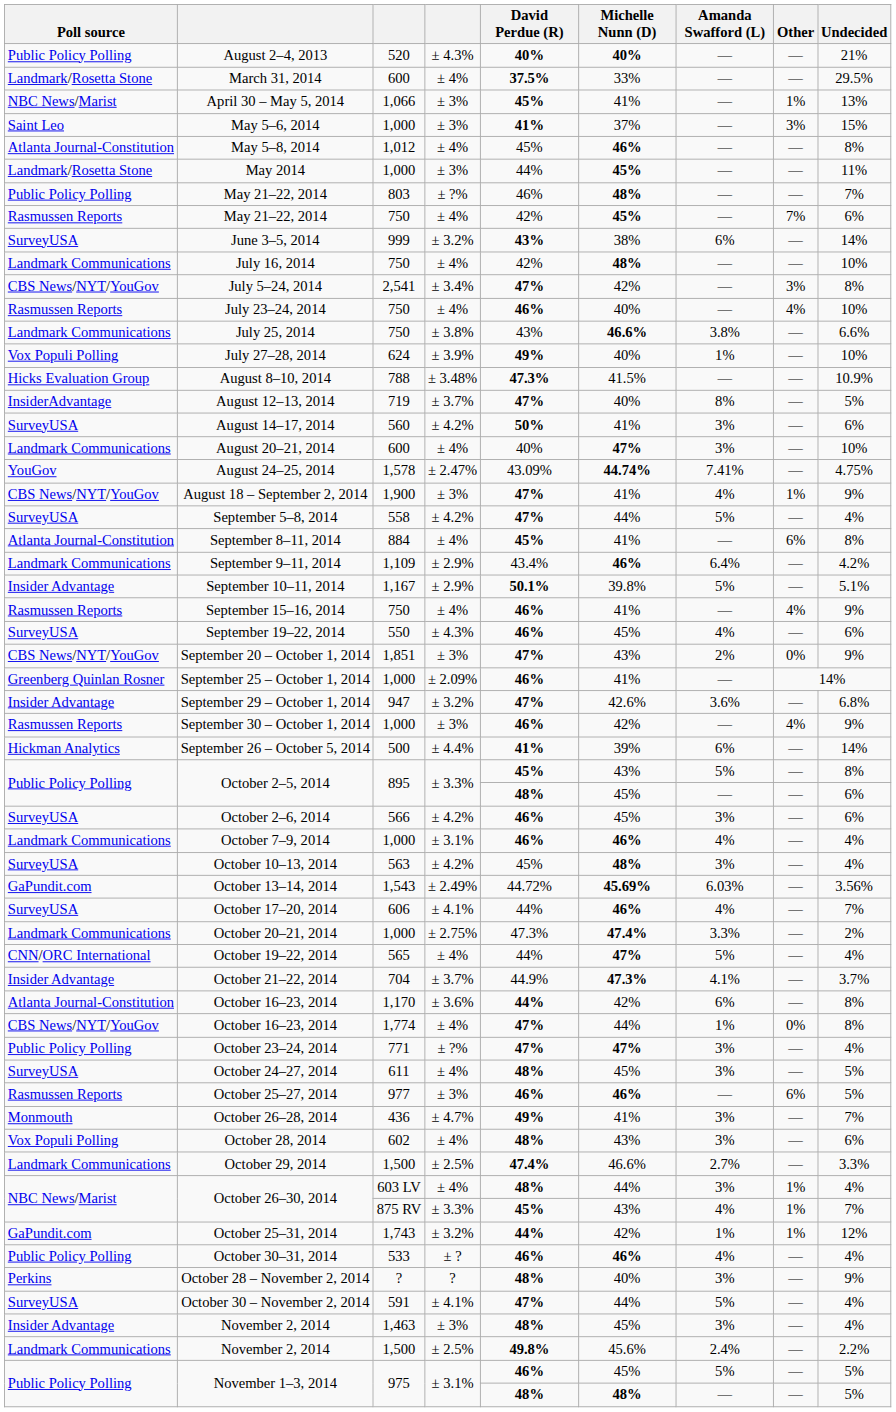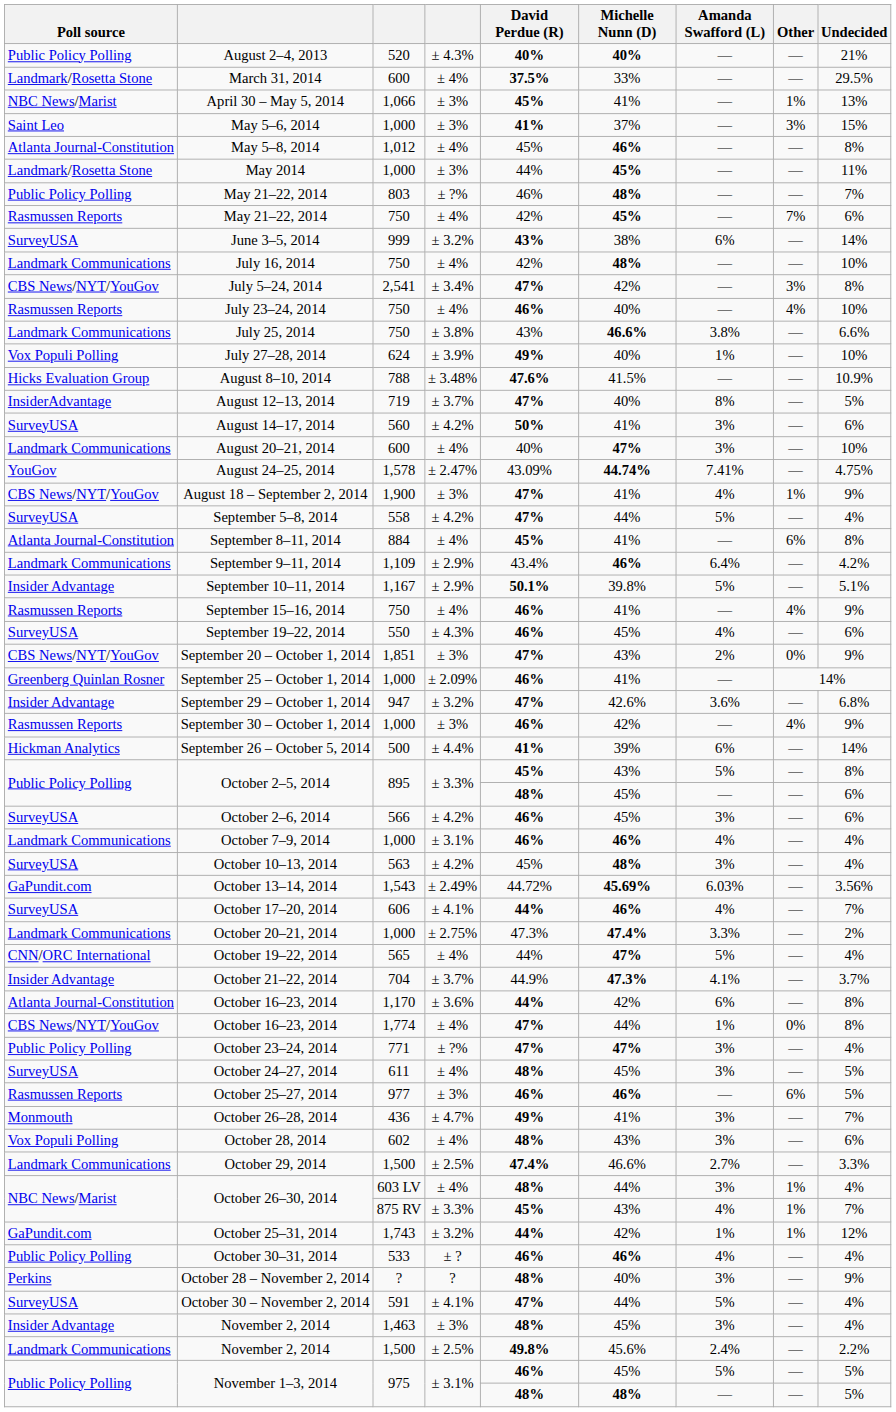August 8–10, 2014 | David Perdue (R): 47.3% -> 47.6%
October 17–20, 2014 | David Perdue (R): normal -> bold
